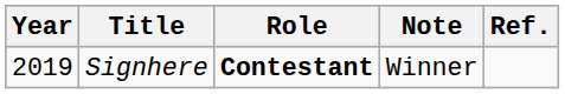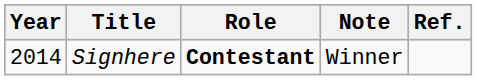Signhere | Year: 2019 -> 2014
